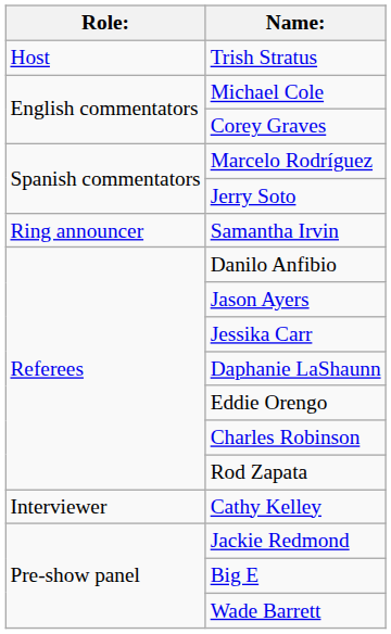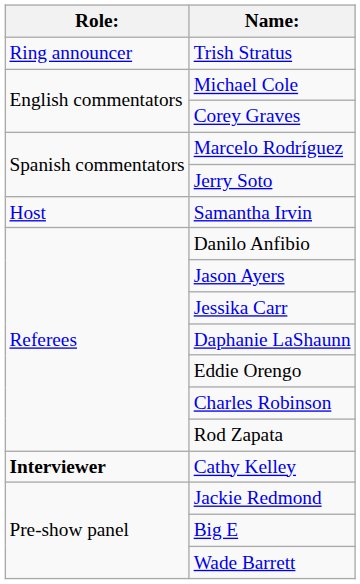Trish Stratus | Role:: Host -> Ring announcer
Samantha Irvin | Role:: Ring announcer -> Host
Cathy Kelley | Role:: normal -> bold
